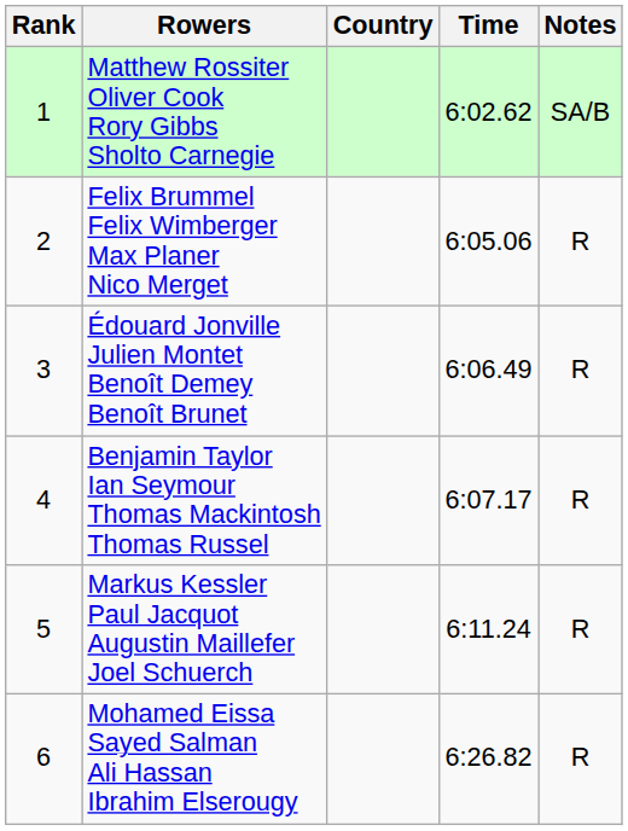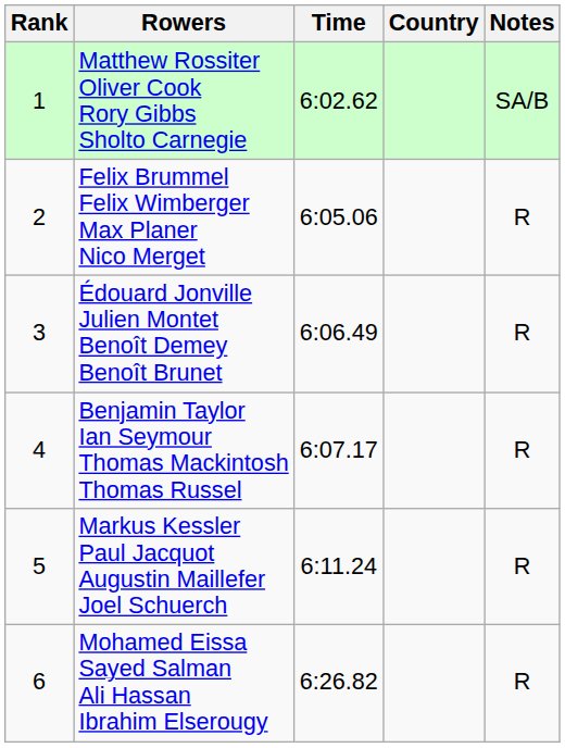columns swapped: Country <-> Time
